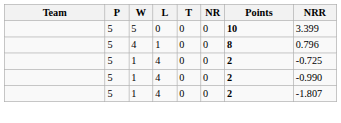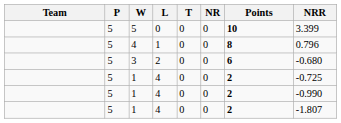+ row: 5 | 3 | 2 | 0 | 0 | 6 | -0.680
